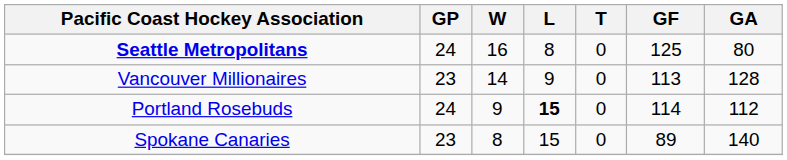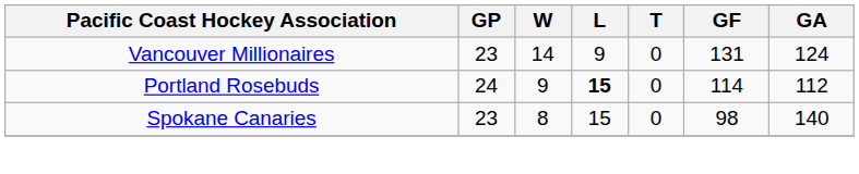- row: Seattle Metropolitans | 24 | 16 | 8 | 0 | 125 | 80
Vancouver Millionaires | GF: 113 -> 131
Vancouver Millionaires | GA: 128 -> 124
Spokane Canaries | GF: 89 -> 98
